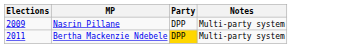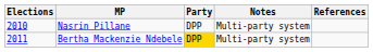+ column: References
Nasrin Pillane | Elections: 2009 -> 2010
